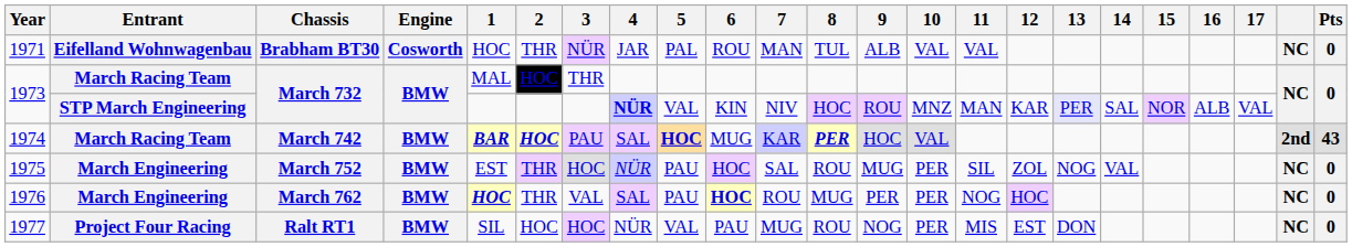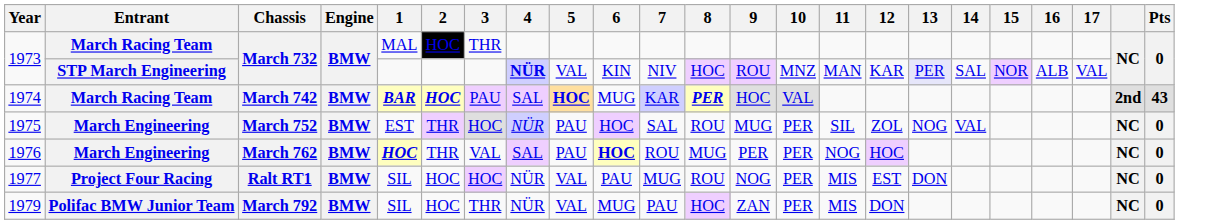- row: 1971 | Eifelland Wohnwagenbau | Brabham BT30 | Cosworth | HOC | THR | NÜR | JAR | PAL | ROU | MAN | TUL | ALB | VAL | VAL | NC | 0
+ row: 1979 | Polifac BMW Junior Team | March 792 | BMW | SIL | HOC | THR | NÜR | VAL | MUG | PAU | HOC | ZAN | PER | MIS | DON | NC | 0
